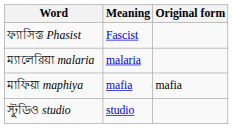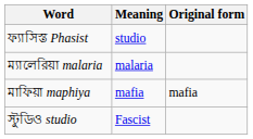ফ্যাসিস্ত Phasist | Meaning: Fascist -> studio
স্টুডিও studio | Meaning: studio -> Fascist
